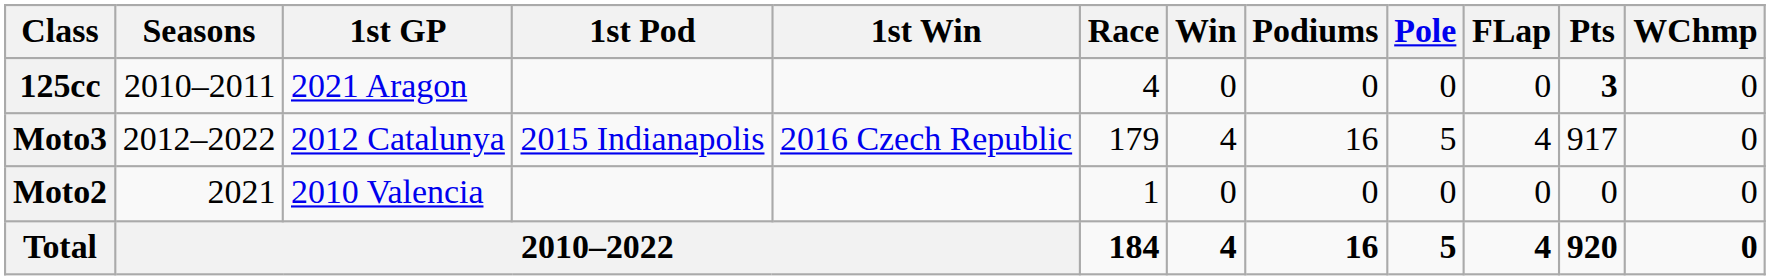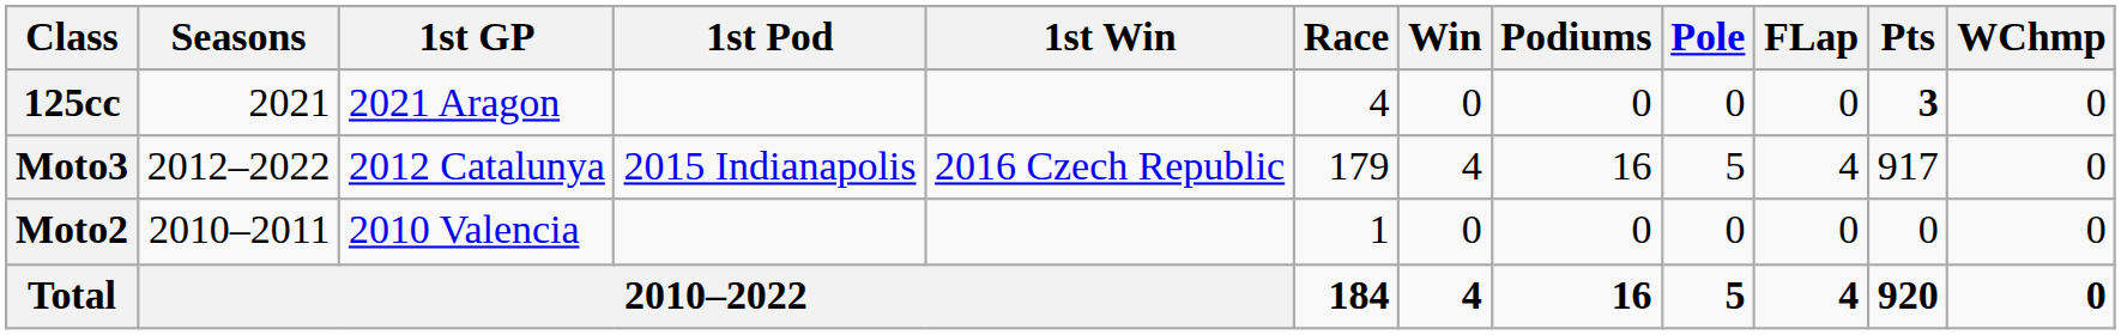125cc | Seasons: 2010–2011 -> 2021
Moto2 | Seasons: 2021 -> 2010–2011
